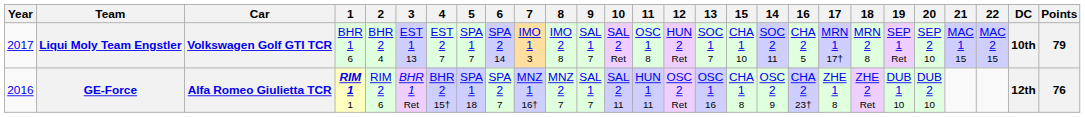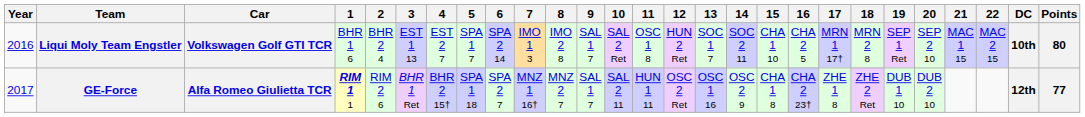columns swapped: 14 <-> 15
Liqui Moly Team Engstler | Year: 2017 -> 2016
Liqui Moly Team Engstler | Points: 79 -> 80
GE-Force | Year: 2016 -> 2017
GE-Force | Points: 76 -> 77
